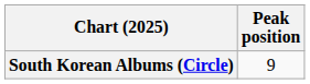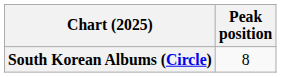South Korean Albums (Circle) | Peak position: 9 -> 8
